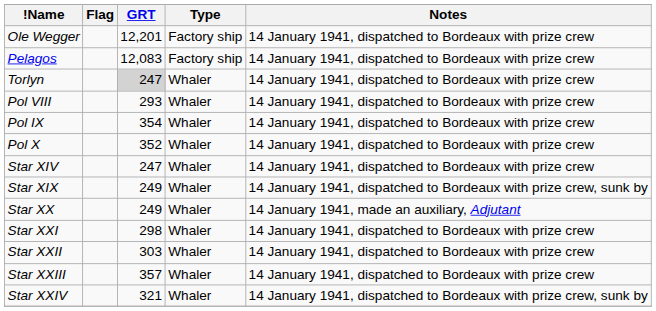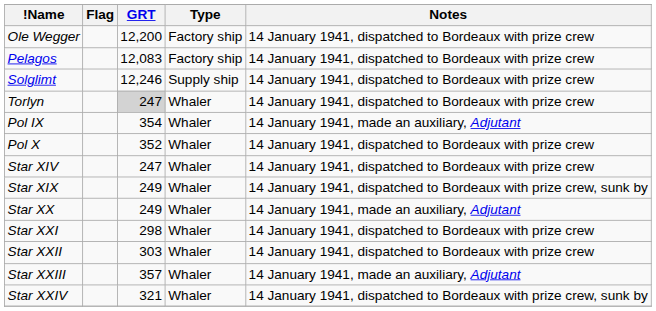Ole Wegger | GRT: 12,201 -> 12,200
+ row: Solglimt | 12,246 | Supply ship | 14 January 1941, dispatched to Bordeaux with prize crew
- row: Pol VIII | 293 | Whaler | 14 January 1941, dispatched to Bordeaux with prize crew
Pol IX | Notes: 14 January 1941, dispatched to Bordeaux with prize crew -> 14 January 1941, made an auxiliary, Adjutant
Star XXIII | Notes: 14 January 1941, dispatched to Bordeaux with prize crew -> 14 January 1941, made an auxiliary, Adjutant
